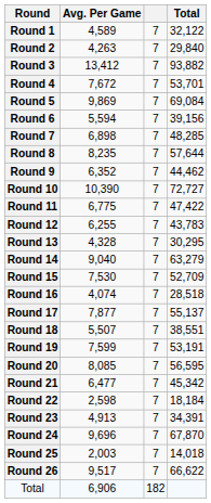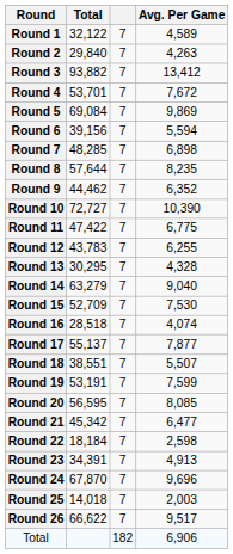columns swapped: Total <-> Avg. Per Game
